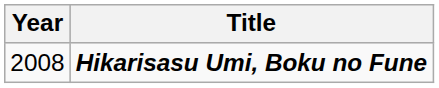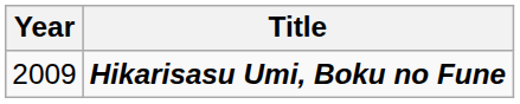Hikarisasu Umi, Boku no Fune | Year: 2008 -> 2009
